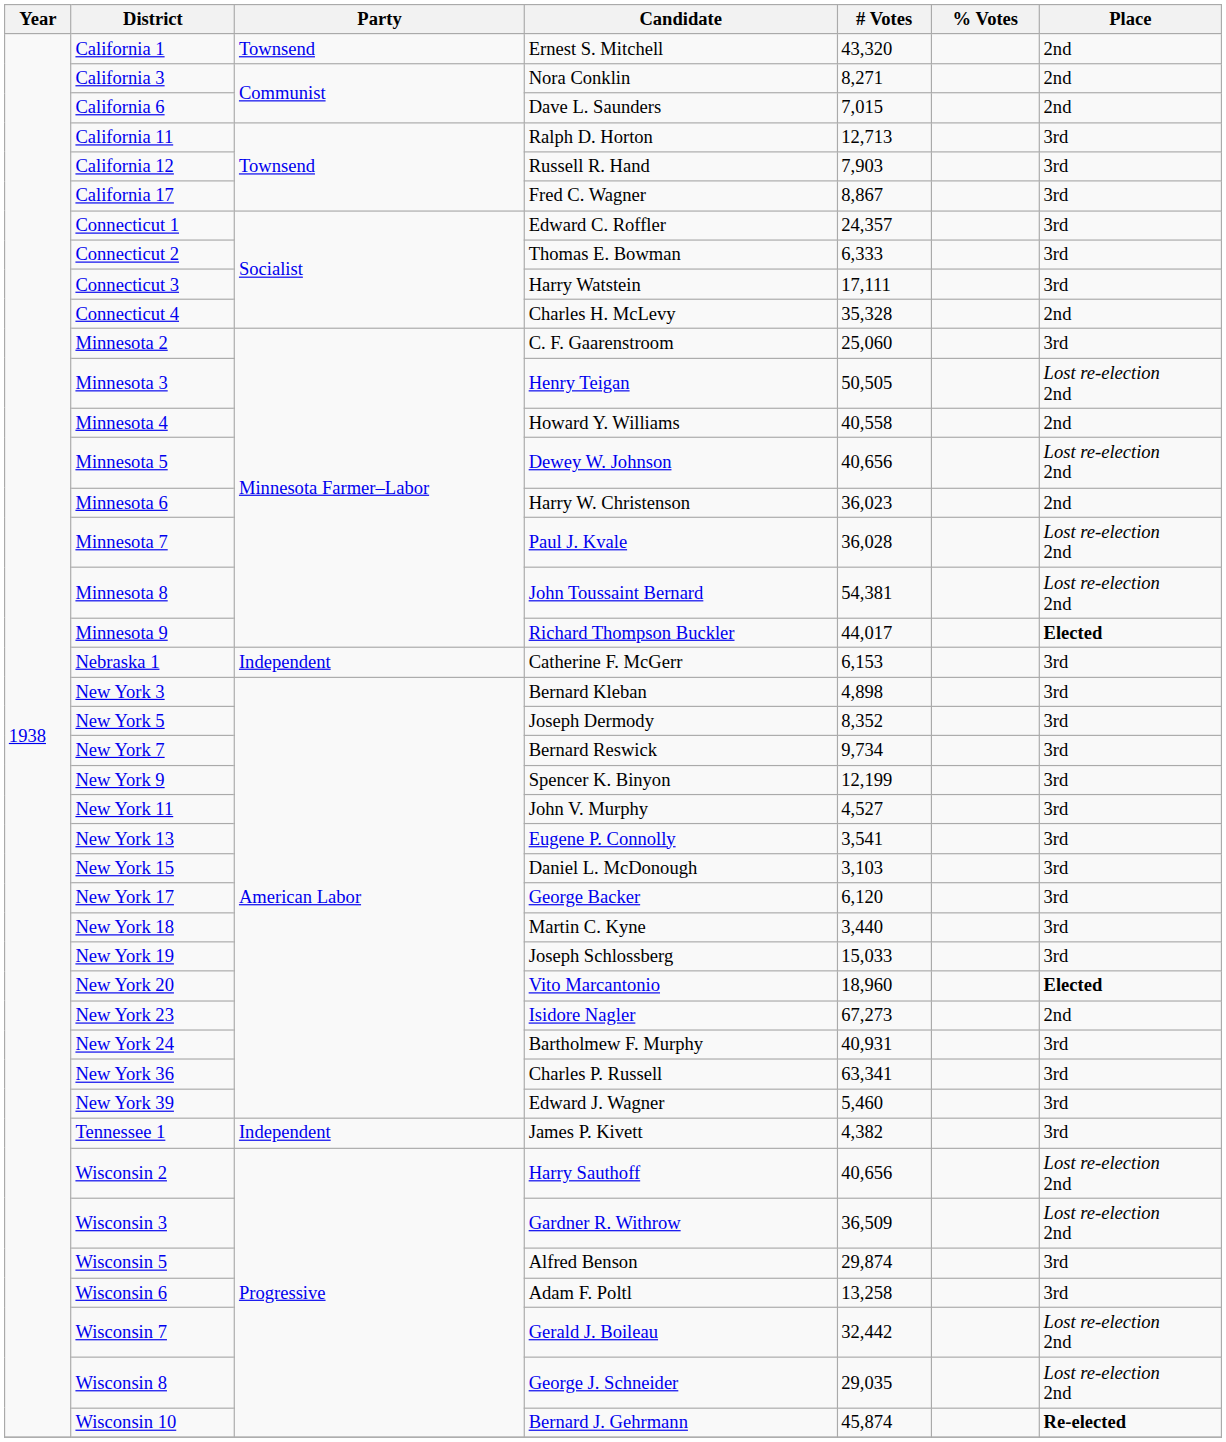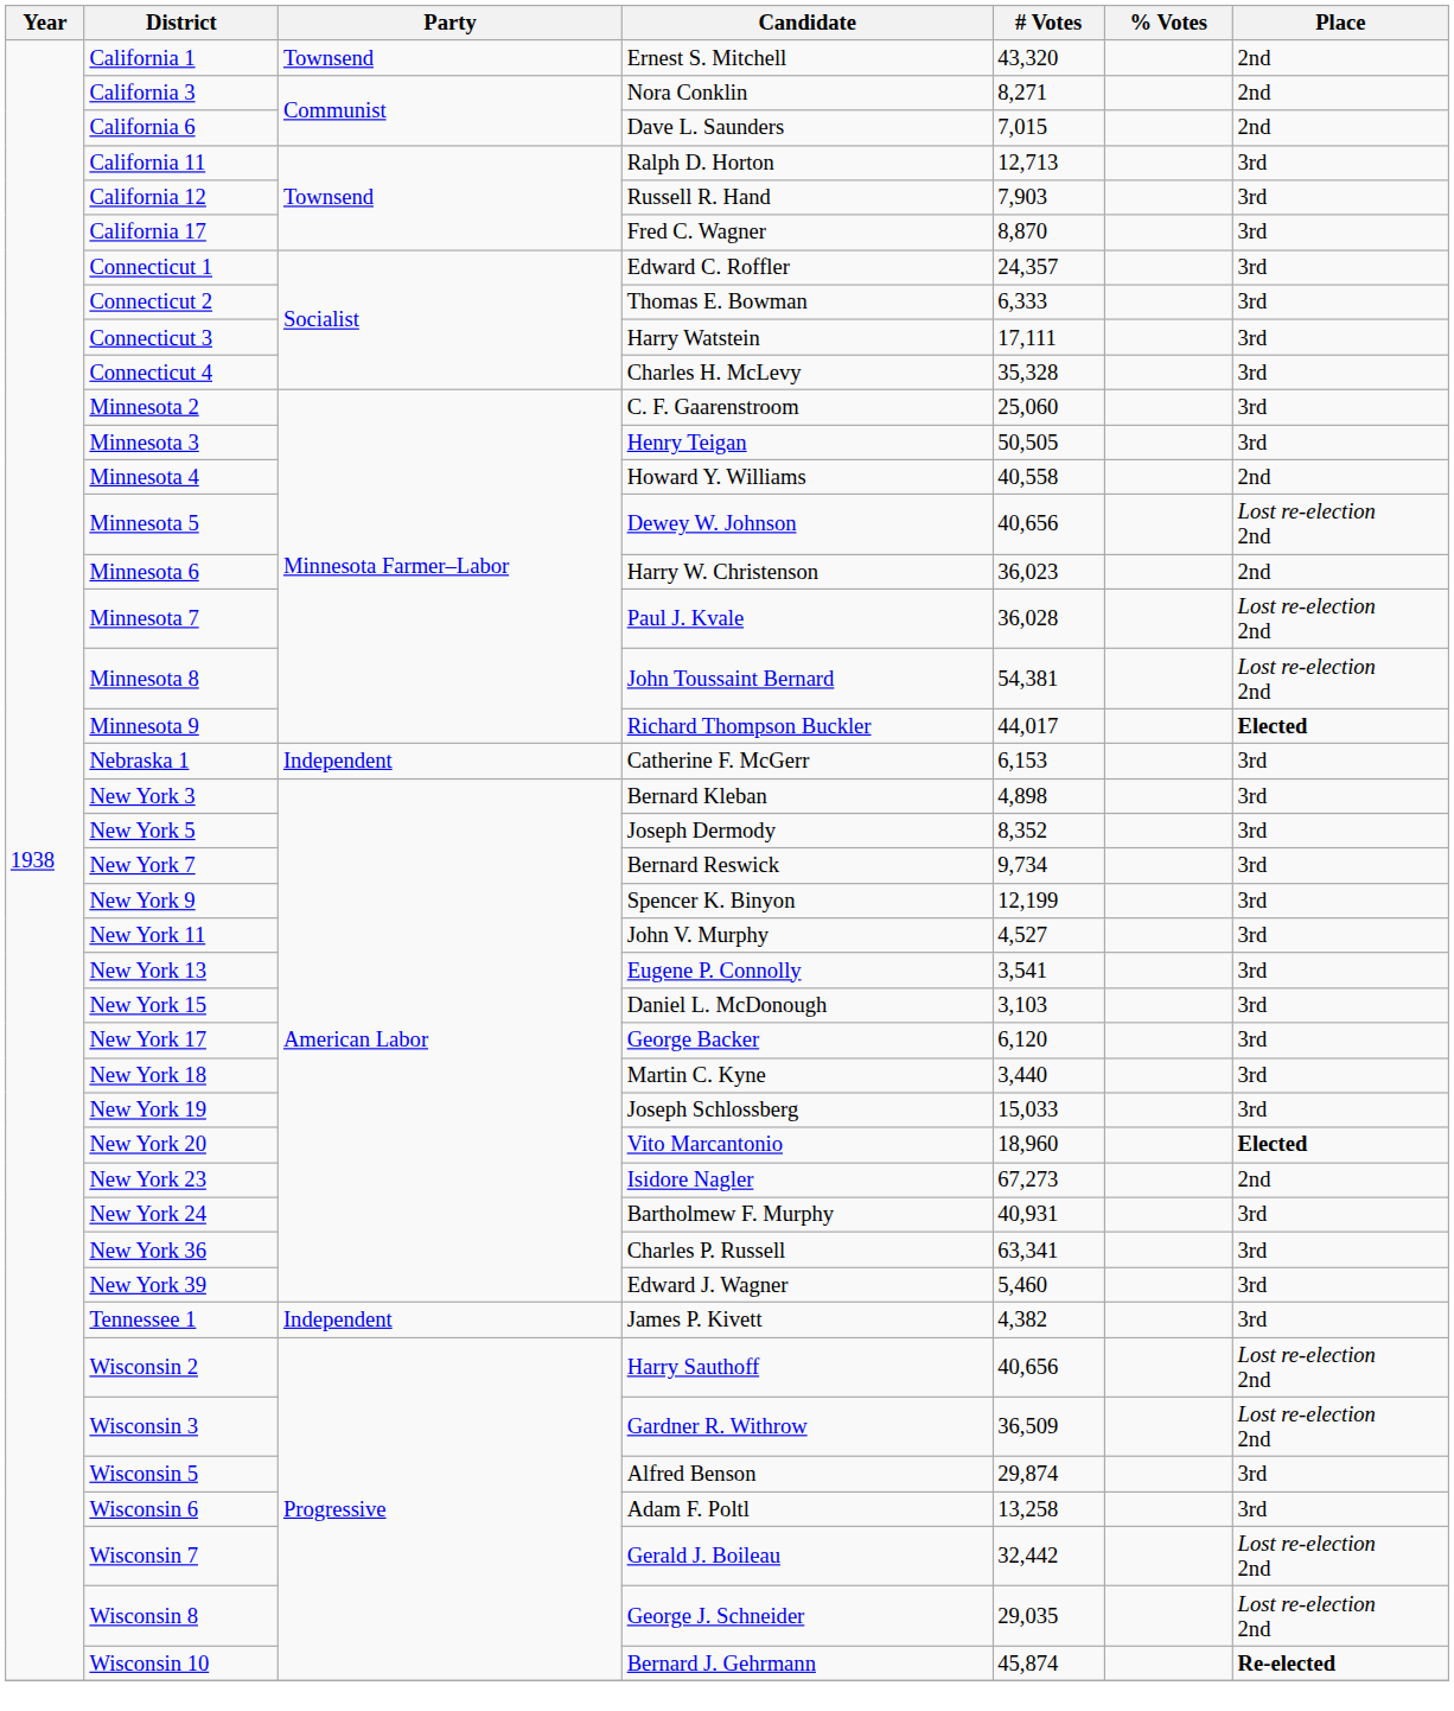California 17 | # Votes: 8,867 -> 8,870
Connecticut 4 | Place: 2nd -> 3rd
Minnesota 3 | Place: Lost re-election 2nd -> 3rd
